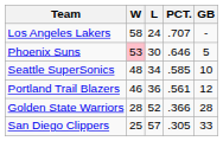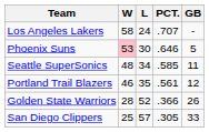Seattle SuperSonics | GB: 10 -> 11
Portland Trail Blazers | L: 36 -> 35
Golden State Warriors | GB: 28 -> 26
